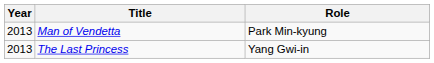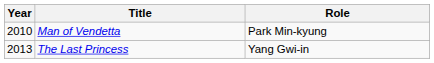Man of Vendetta | Year: 2013 -> 2010
